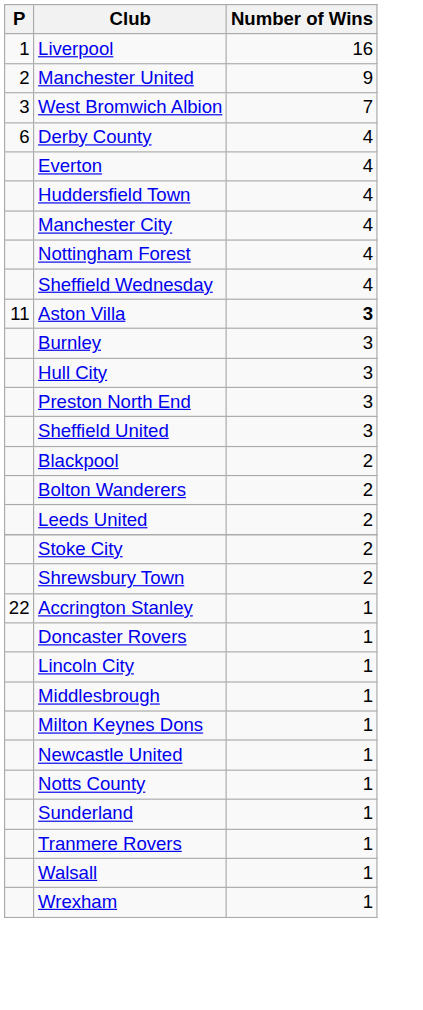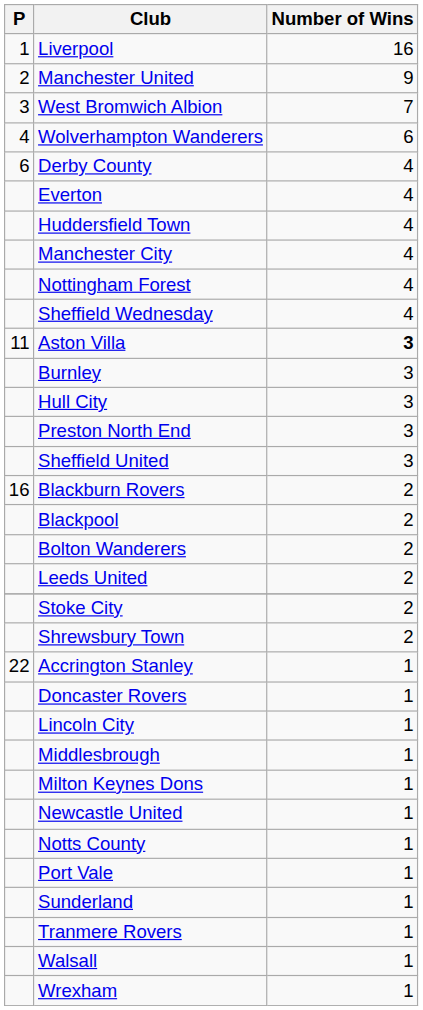+ row: 4 | Wolverhampton Wanderers | 6
+ row: 16 | Blackburn Rovers | 2
+ row: Port Vale | 1
